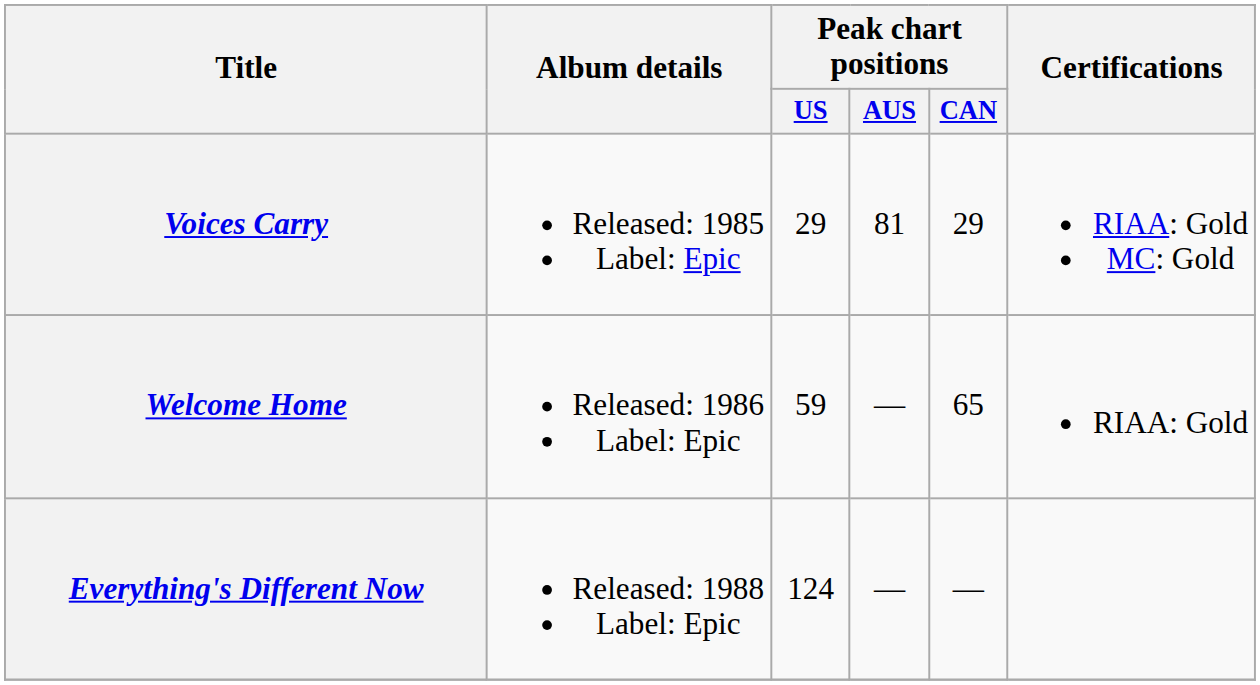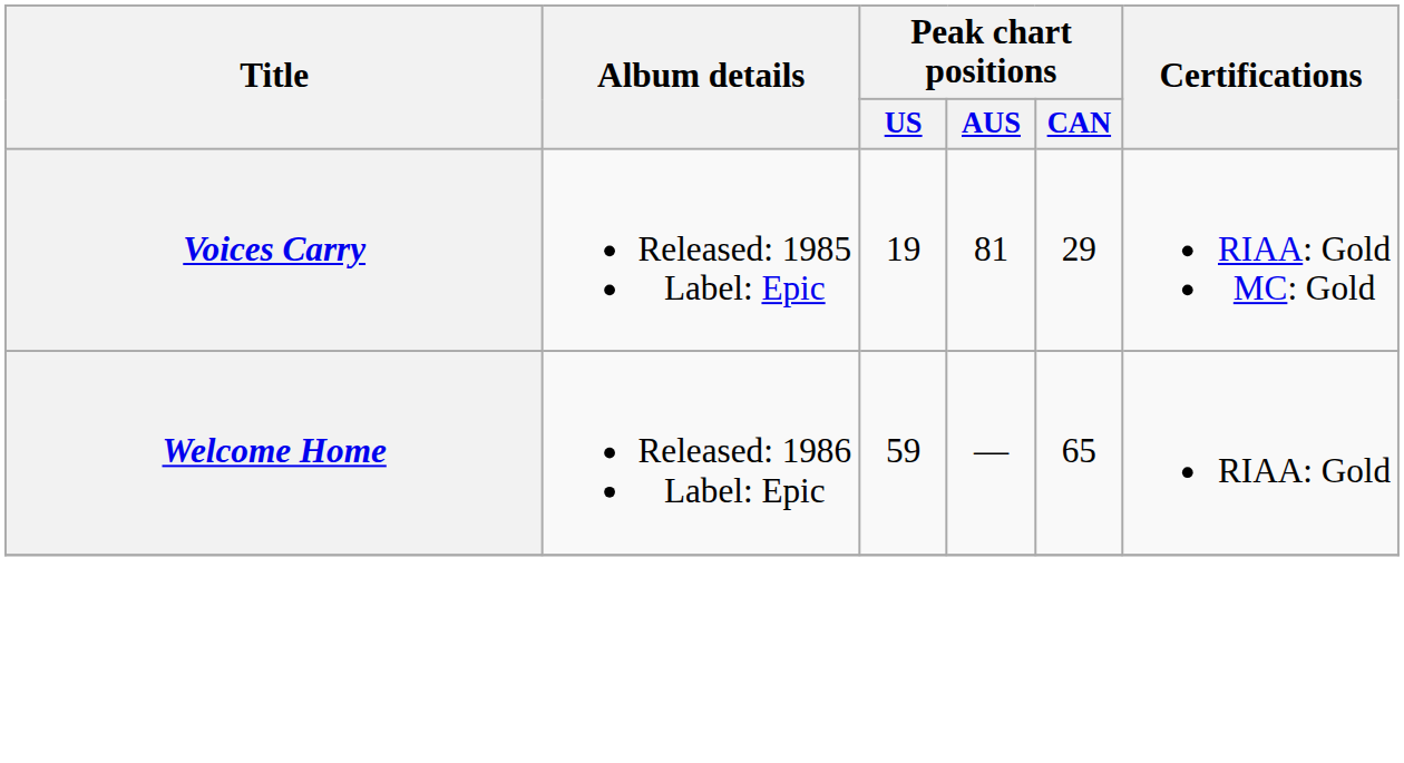Voices Carry | Peak chart positions / US: 29 -> 19
- row: Everything's Different Now | Released: 1988 Label: Epic | 124 | — | —
